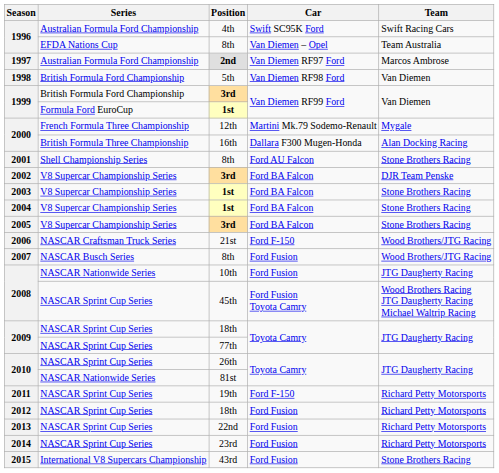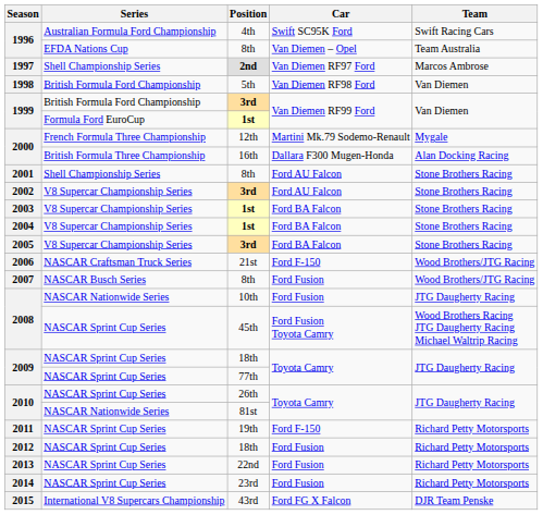1997 | Series: Australian Formula Ford Championship -> Shell Championship Series
2002 | Car: Ford BA Falcon -> Ford AU Falcon
2002 | Team: DJR Team Penske -> Stone Brothers Racing
2015 | Car: Ford Fusion -> Ford FG X Falcon
2015 | Team: Stone Brothers Racing -> DJR Team Penske
